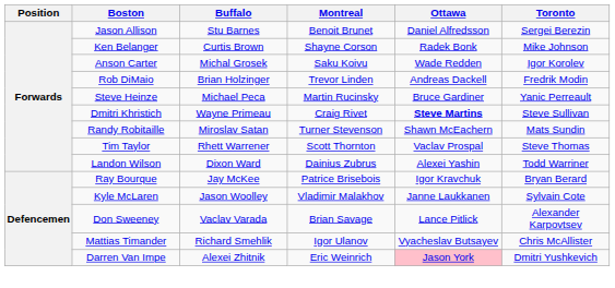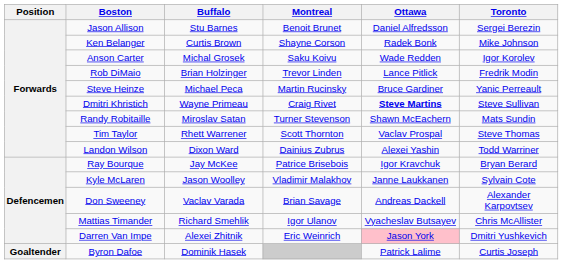Rob DiMaio | Ottawa: Andreas Dackell -> Lance Pitlick
Don Sweeney | Ottawa: Lance Pitlick -> Andreas Dackell
+ row: Goaltender | Byron Dafoe | Dominik Hasek | Patrick Lalime | Curtis Joseph
